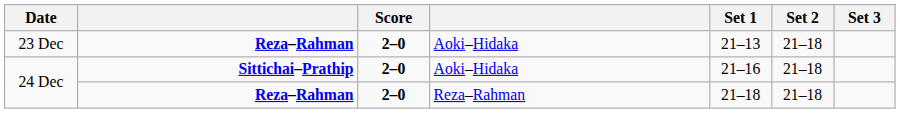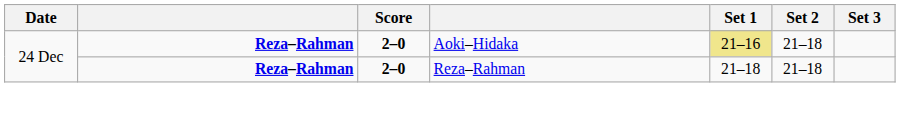- row: 23 Dec | Reza–Rahman | 2–0 | Aoki–Hidaka | 21–13 | 21–18
24 Dec / Aoki–Hidaka | column 2: Sittichai–Prathip -> Reza–Rahman
24 Dec / Aoki–Hidaka | Set 1: no background -> khaki background
